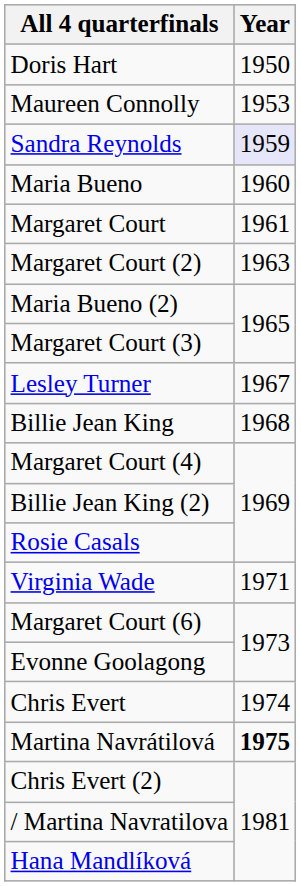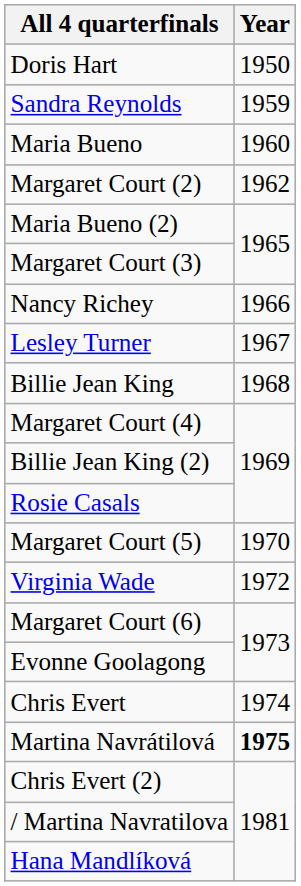- row: Maureen Connolly | 1953
Sandra Reynolds | Year: lavender background -> no background
- row: Margaret Court | 1961
Margaret Court (2) | Year: 1963 -> 1962
+ row: Nancy Richey | 1966
+ row: Margaret Court (5) | 1970
Virginia Wade | Year: 1971 -> 1972
